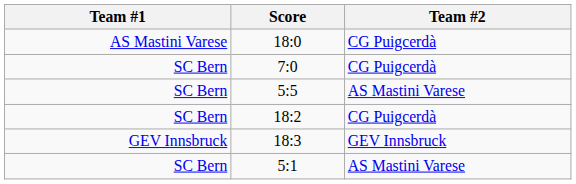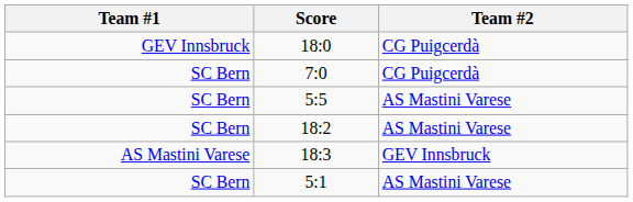18:0 | Team #1: AS Mastini Varese -> GEV Innsbruck
18:2 | Team #2: CG Puigcerdà -> AS Mastini Varese
18:3 | Team #1: GEV Innsbruck -> AS Mastini Varese
